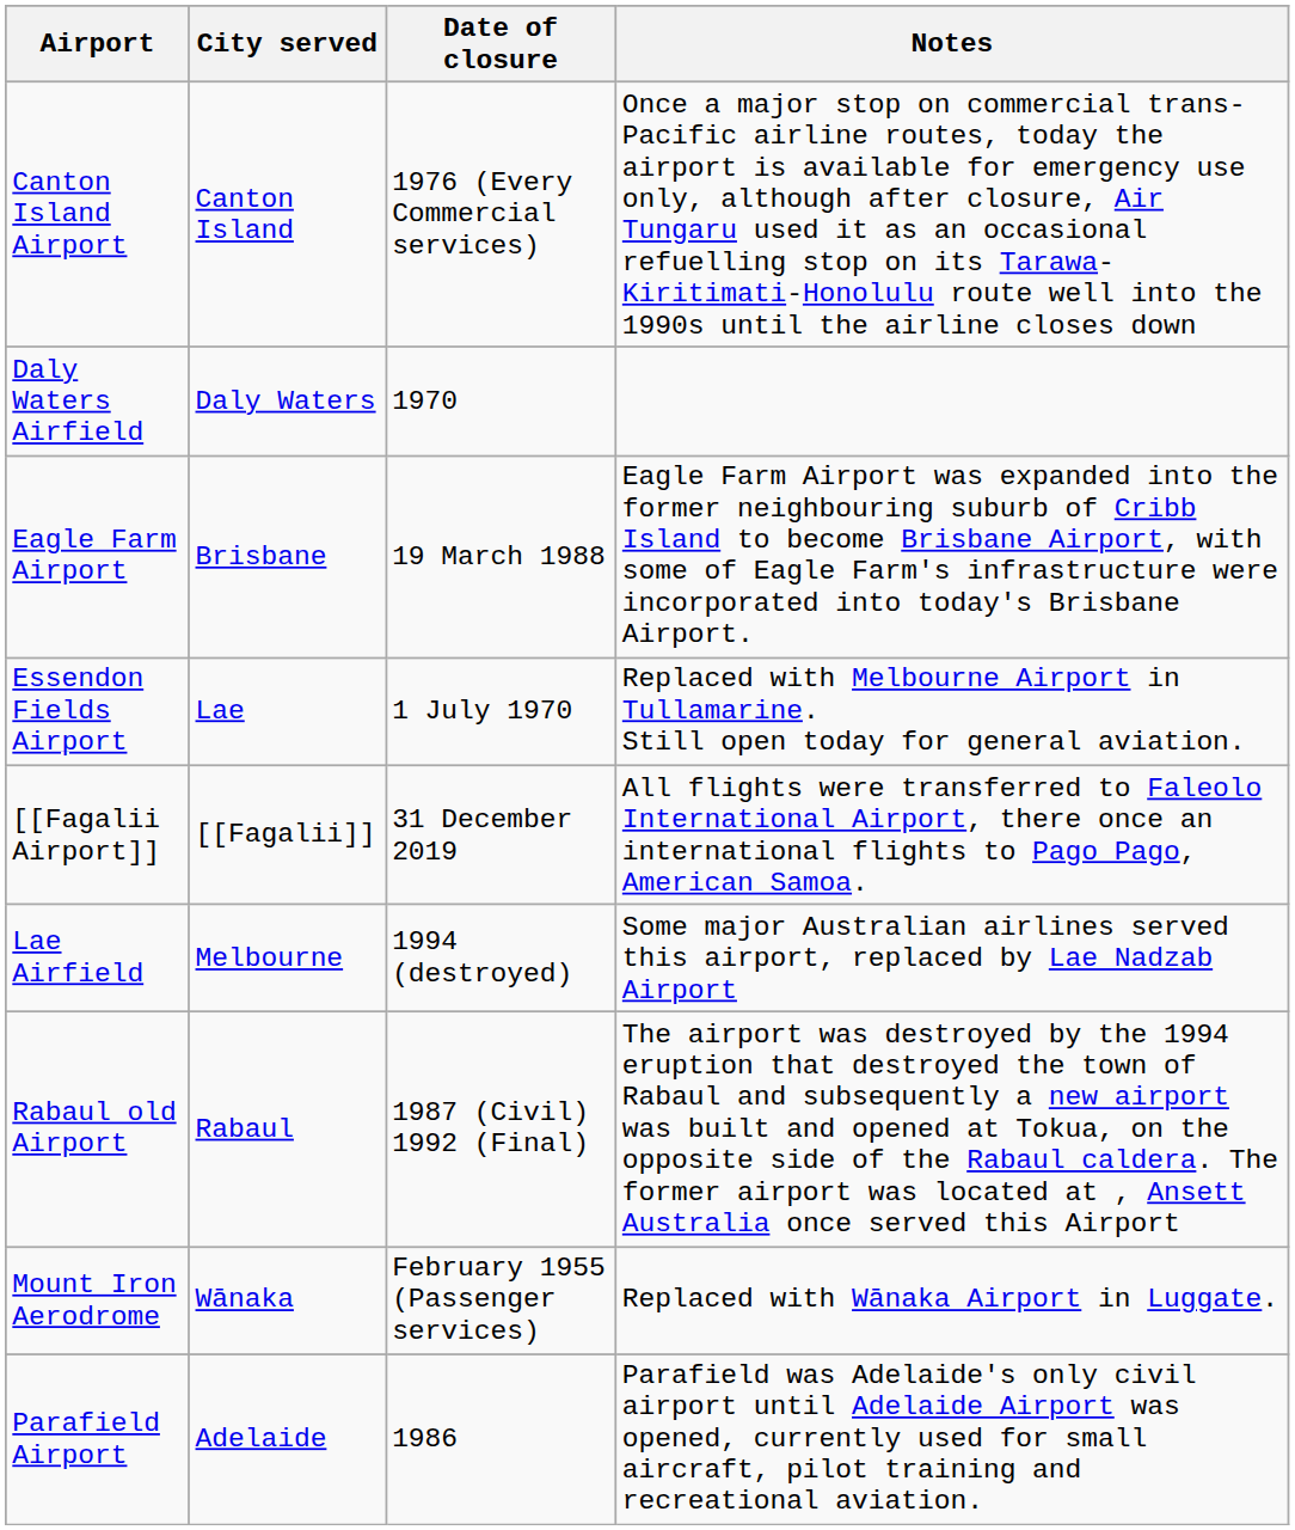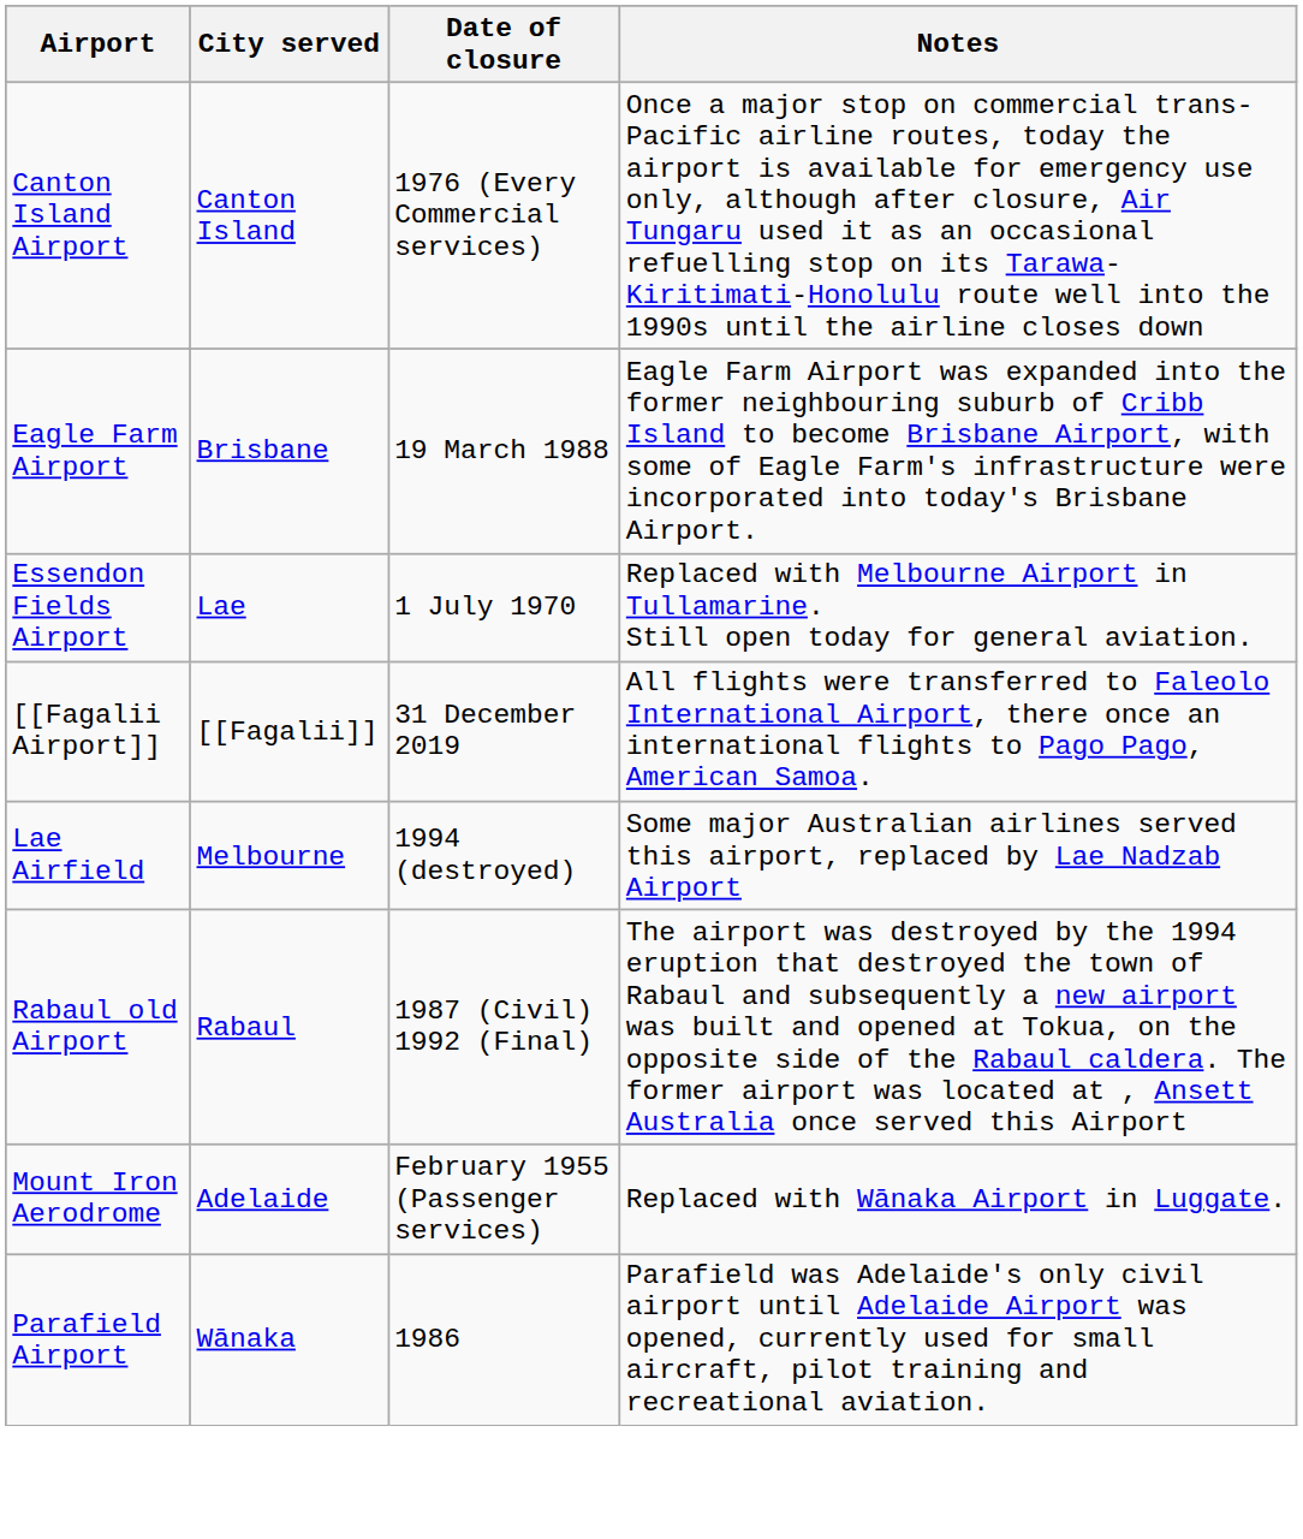- row: Daly Waters Airfield | Daly Waters | 1970
Mount Iron Aerodrome | City served: Wānaka -> Adelaide
Parafield Airport | City served: Adelaide -> Wānaka
